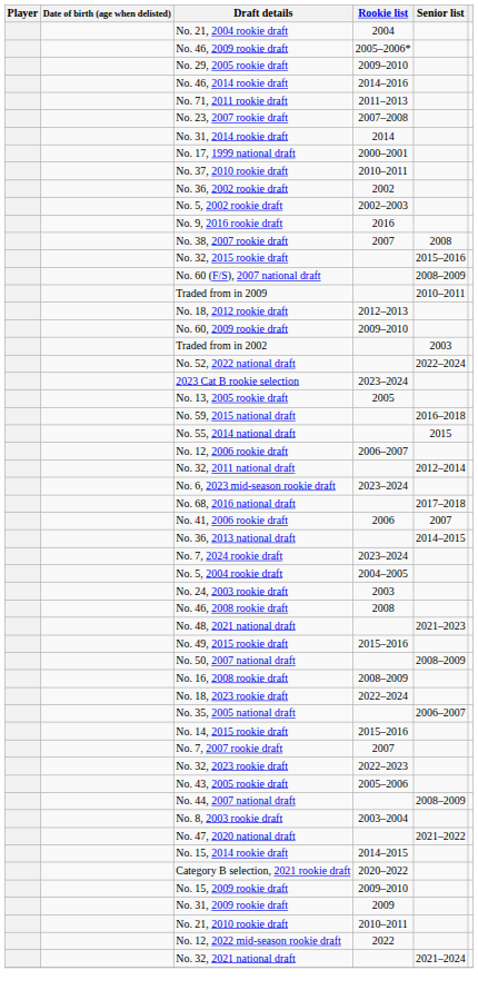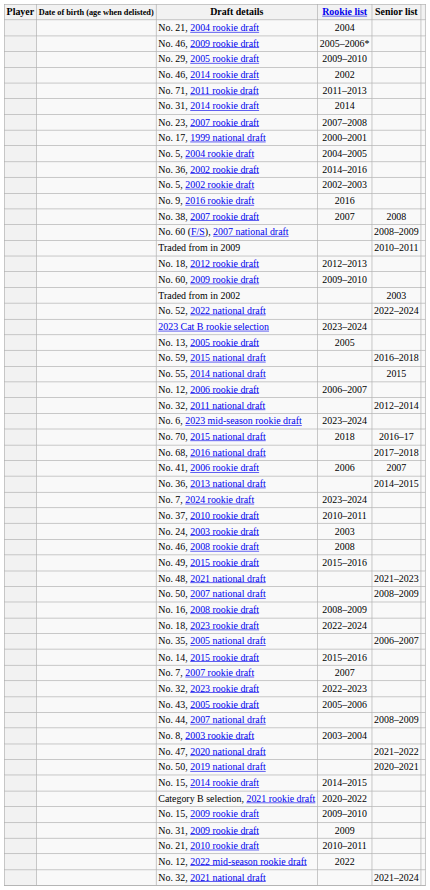No. 46, 2014 rookie draft | Rookie list: 2014–2016 -> 2002
rows swapped: No. 23, 2007 rookie draft <-> No. 31, 2014 rookie draft
rows swapped: No. 5, 2004 rookie draft <-> No. 37, 2010 rookie draft
No. 36, 2002 rookie draft | Rookie list: 2002 -> 2014–2016
- row: No. 32, 2015 rookie draft | 2015–2016
+ row: No. 70, 2015 national draft | 2018 | 2016–17
rows swapped: No. 48, 2021 national draft <-> No. 49, 2015 rookie draft
+ row: No. 50, 2019 national draft | 2020–2021
